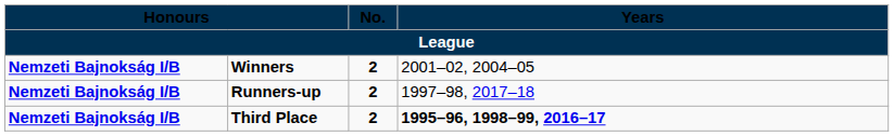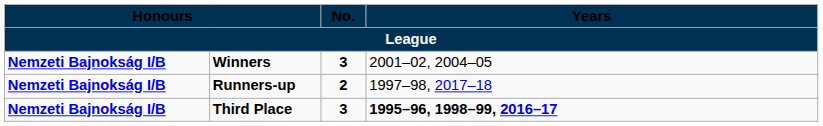Winners | No.: 2 -> 3
Third Place | No.: 2 -> 3
